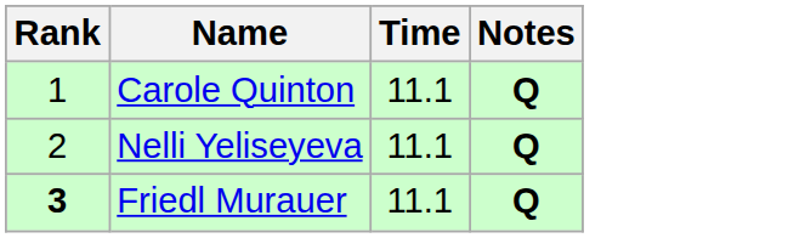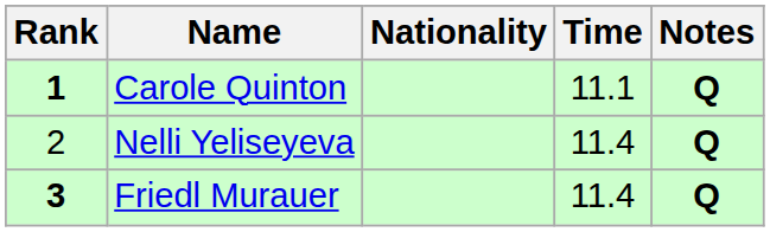+ column: Nationality
Carole Quinton | Rank: normal -> bold
Nelli Yeliseyeva | Time: 11.1 -> 11.4
Friedl Murauer | Time: 11.1 -> 11.4
